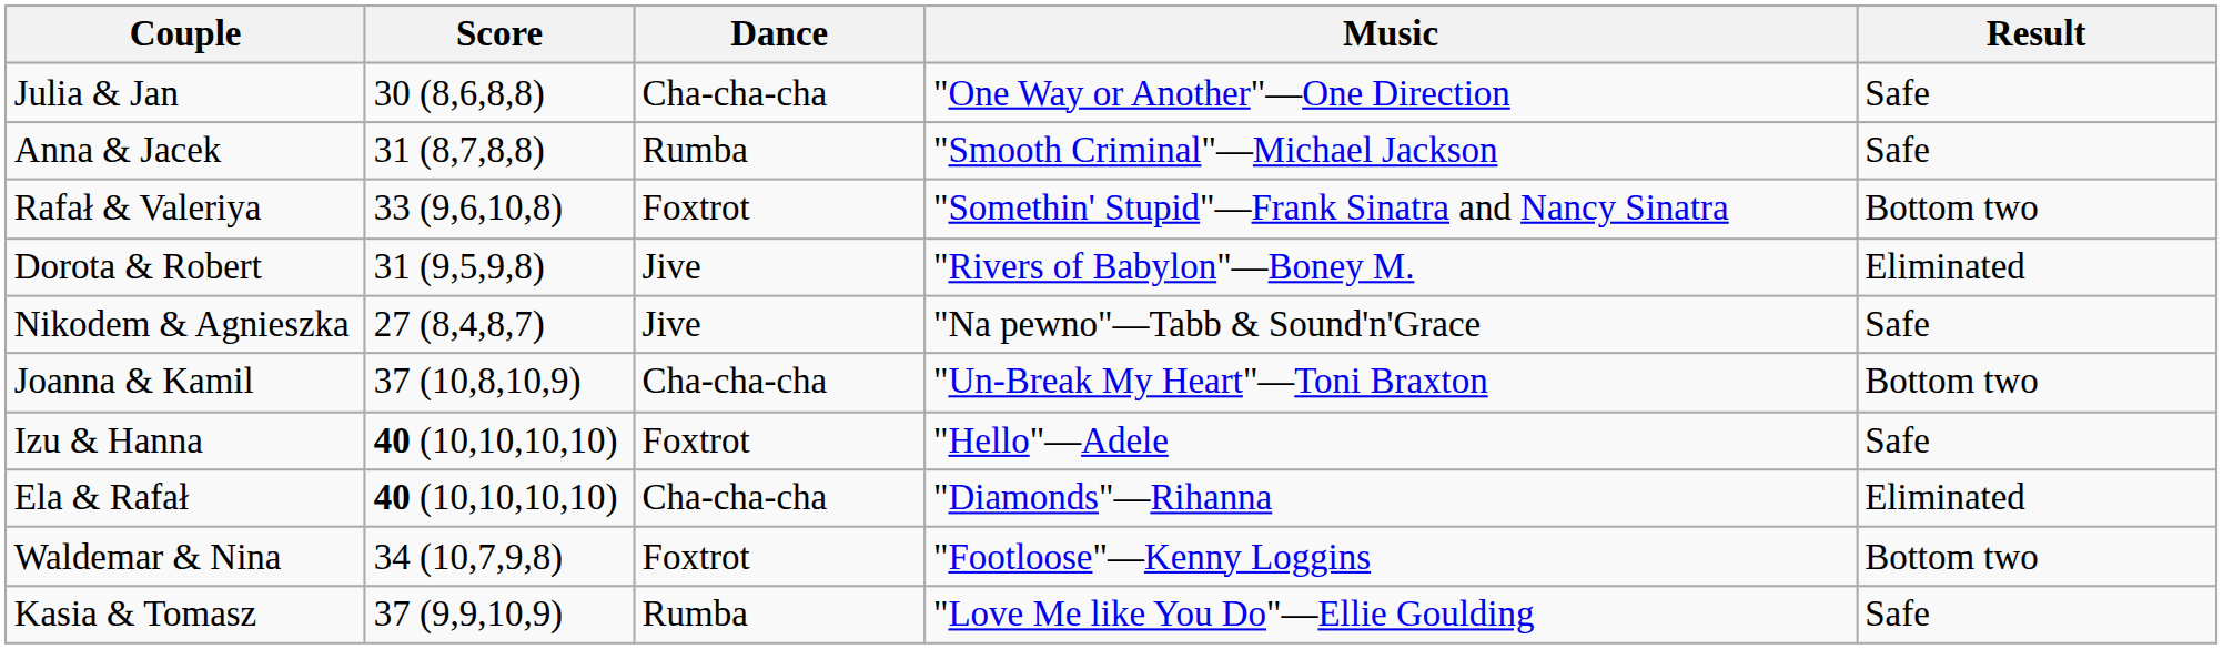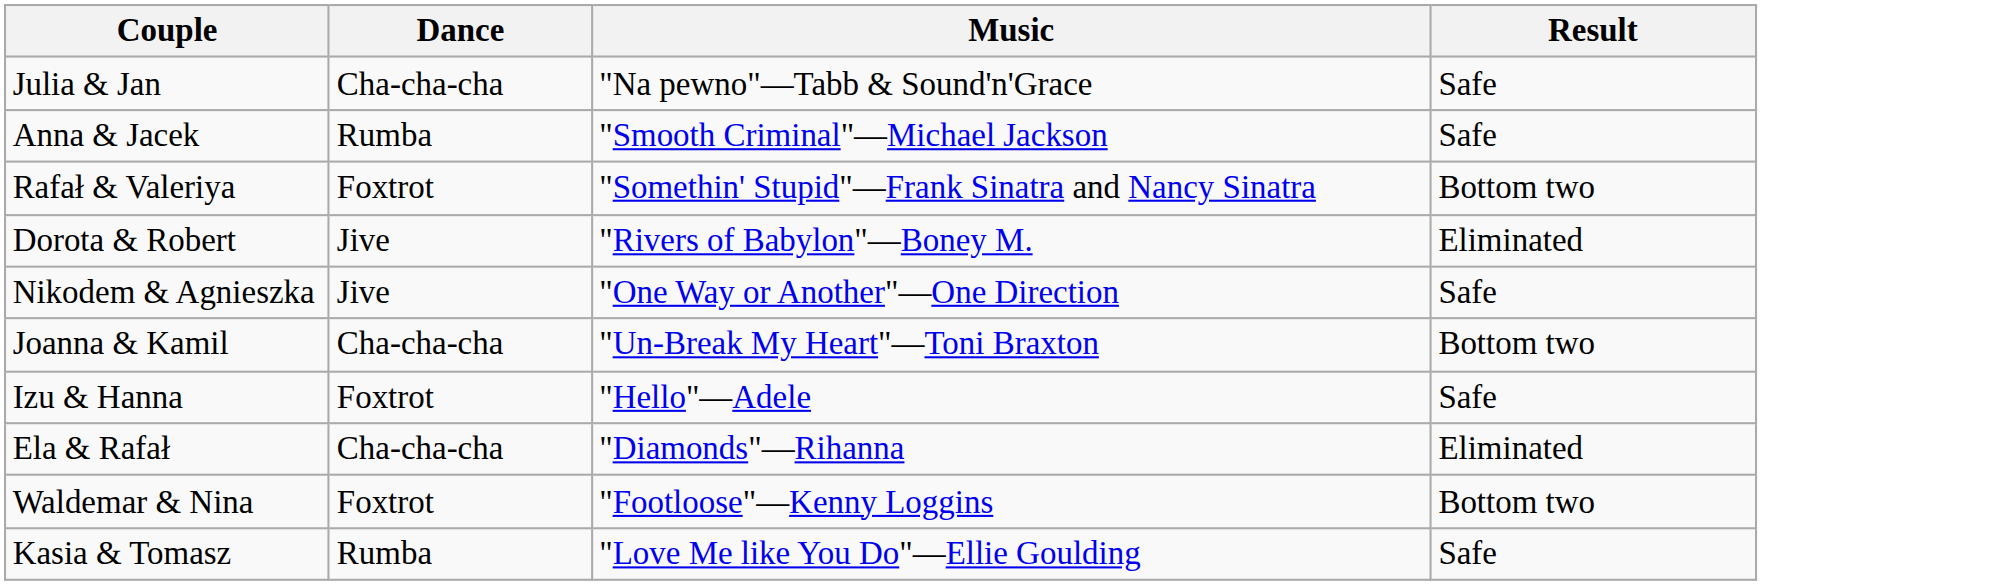- column: Score | 30 (8,6,8,8) | 31 (8,7,8,8) | 33 (9,6,10,8) | 31 (9,5,9,8) | 27 (8,4,8,7) | 37 (10,8,10,9) | 40 (10,10,10,10) | 40 (10,10,10,10) | 34 (10,7,9,8) | 37 (9,9,10,9)
Julia & Jan | Music: "One Way or Another"—One Direction -> "Na pewno"—Tabb & Sound'n'Grace
Nikodem & Agnieszka | Music: "Na pewno"—Tabb & Sound'n'Grace -> "One Way or Another"—One Direction
